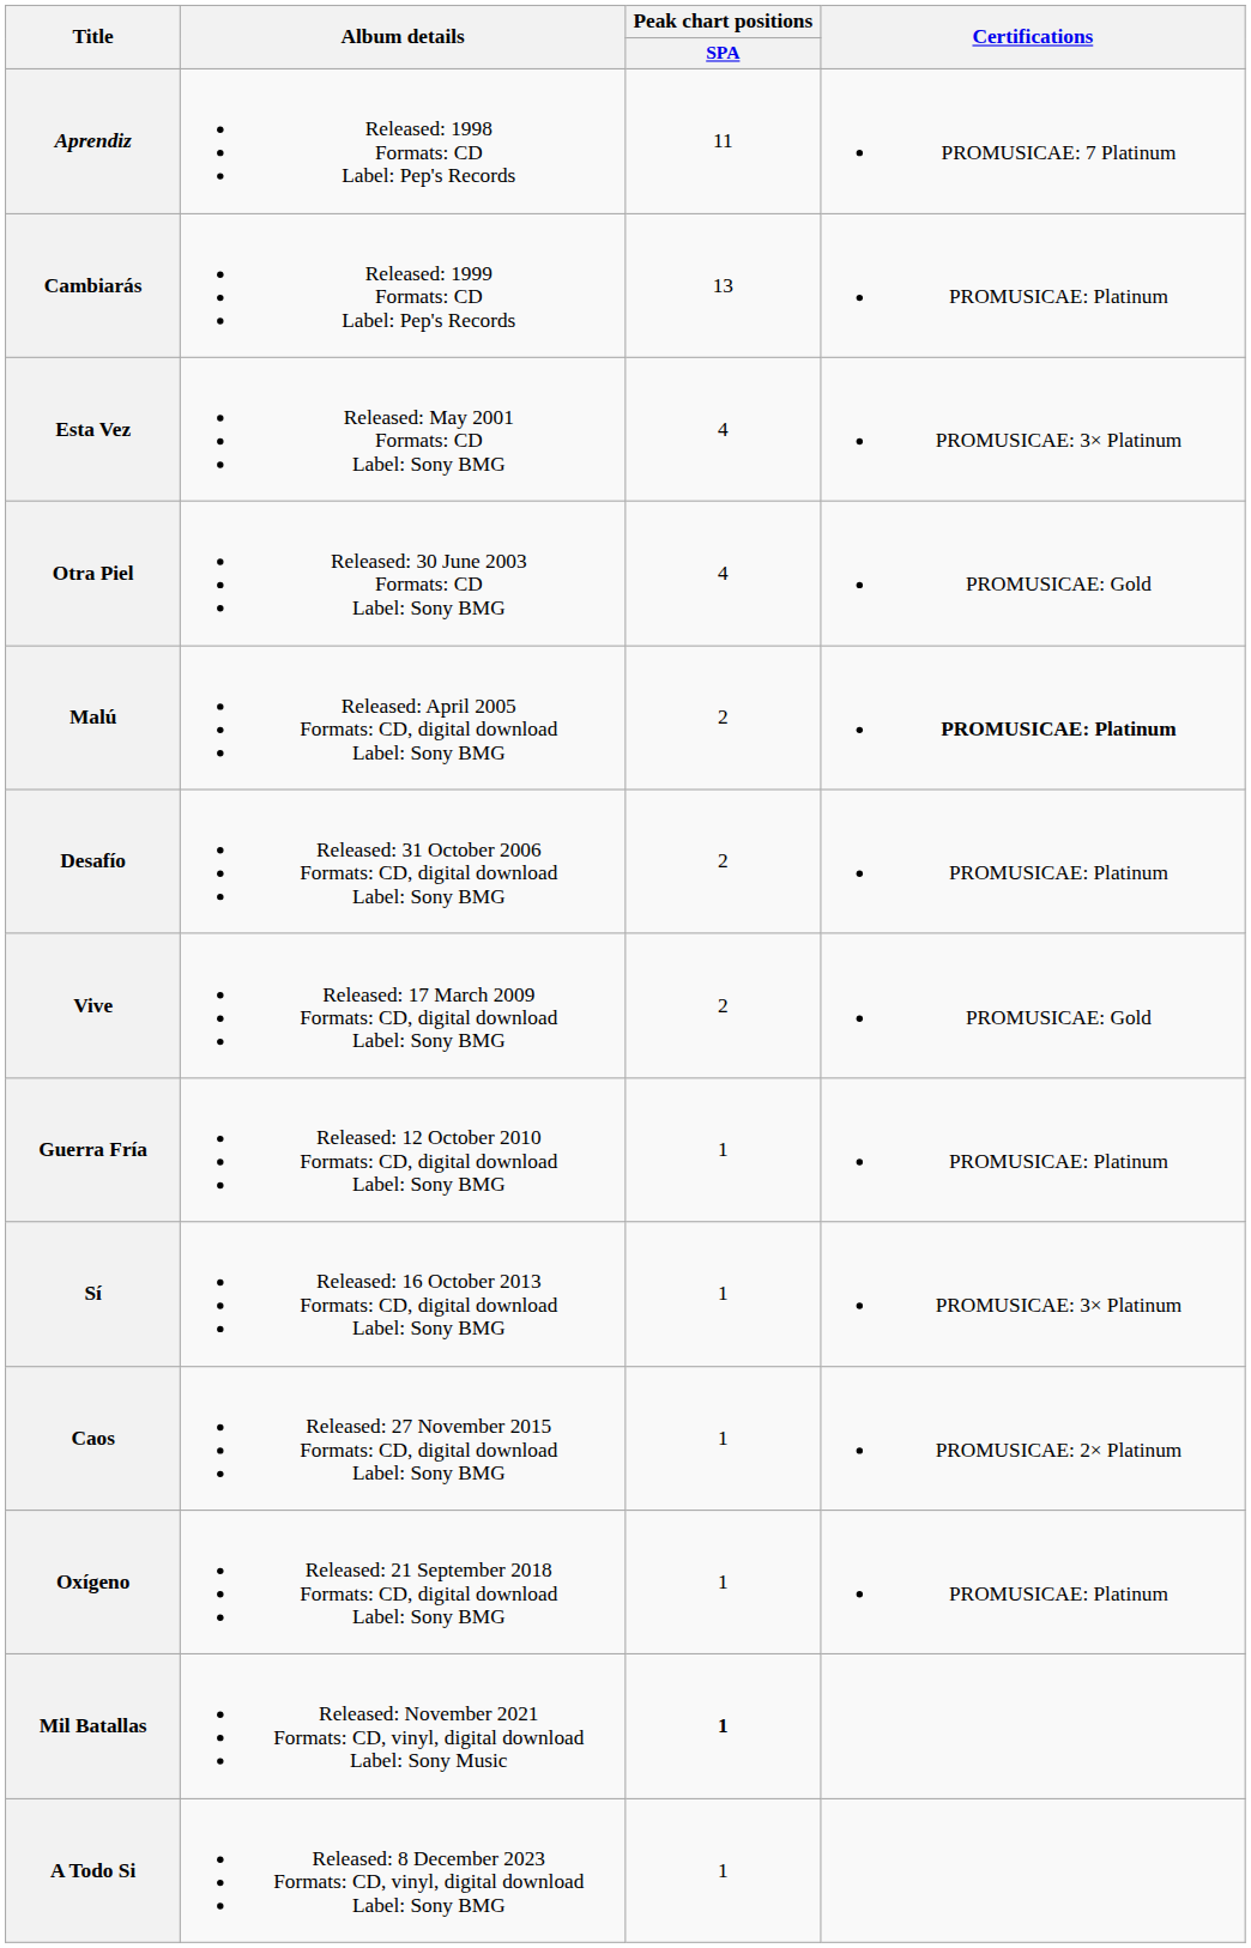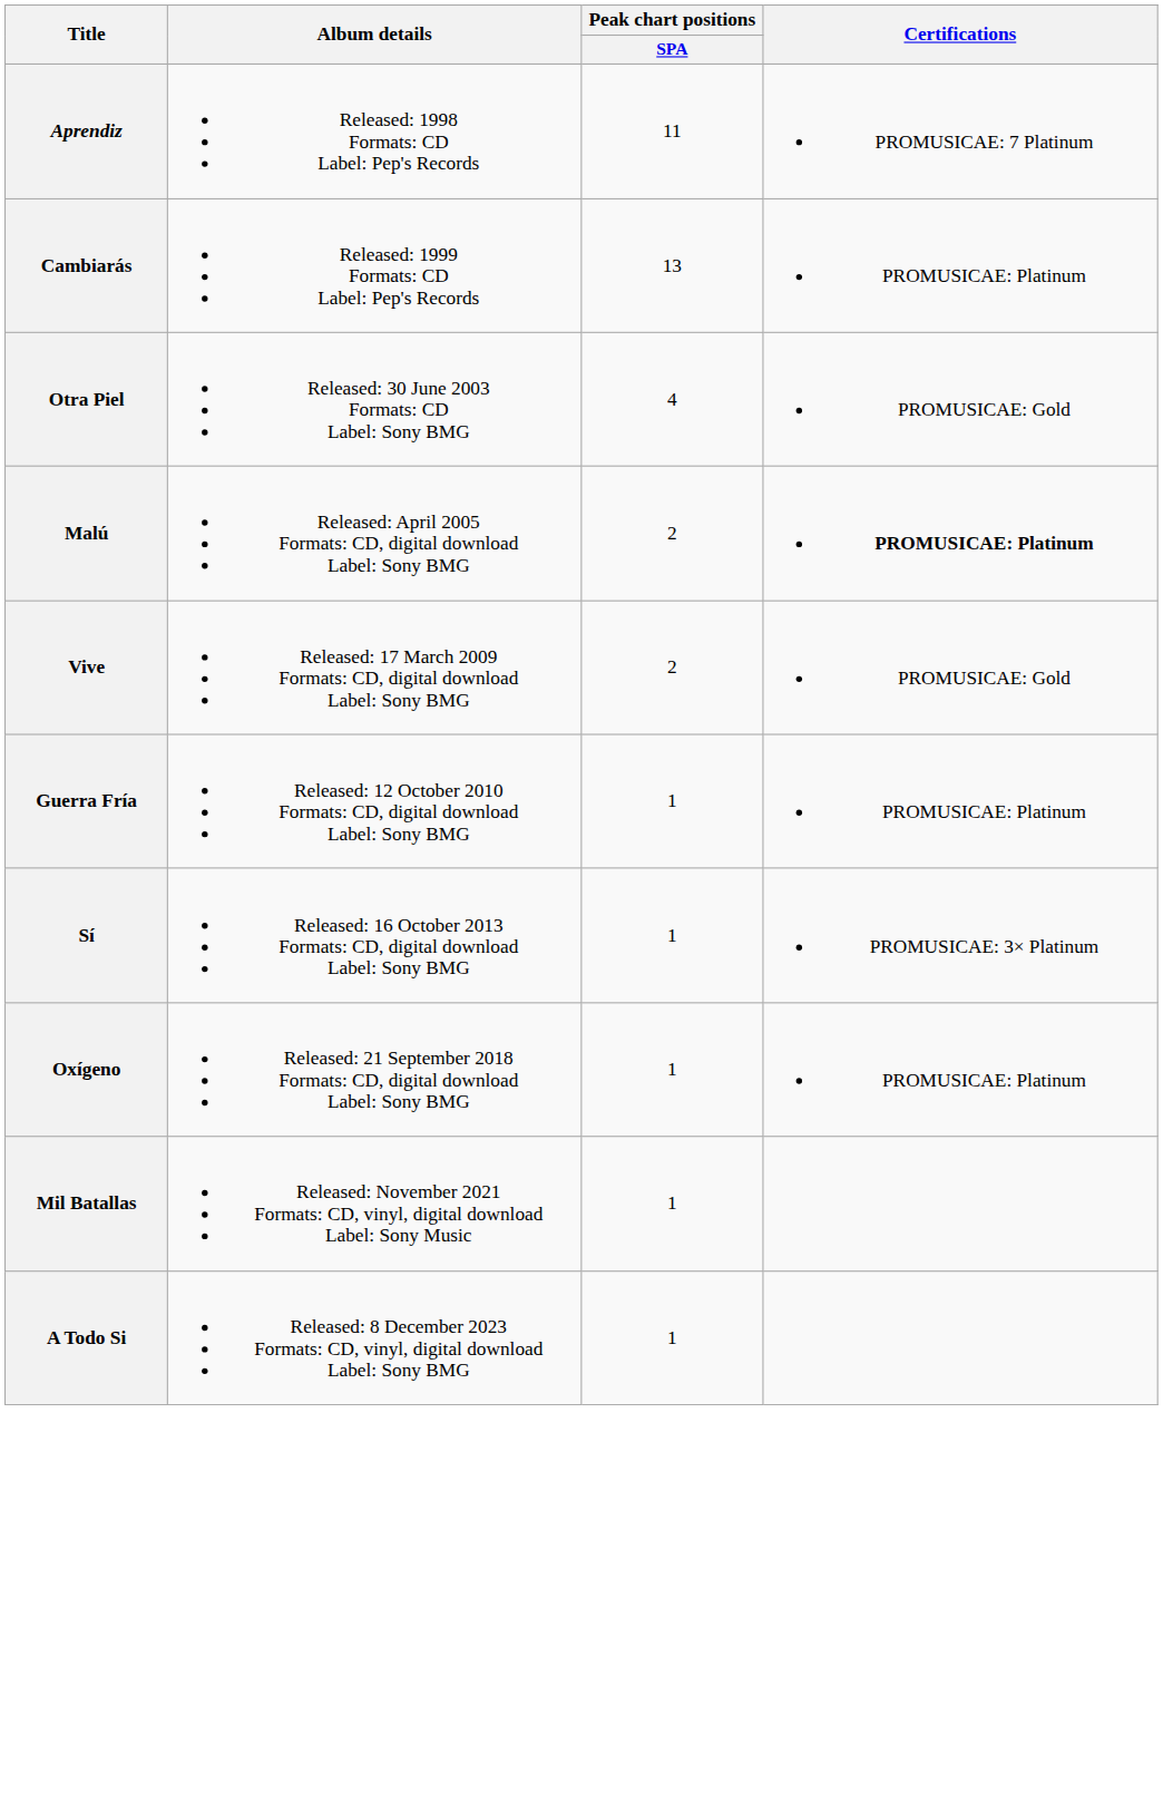- row: Esta Vez | Released: May 2001 Formats: CD Label: Sony BMG | 4 | PROMUSICAE: 3× Platinum
- row: Desafío | Released: 31 October 2006 Formats: CD, digital download Label: Sony BMG | 2 | PROMUSICAE: Platinum
- row: Caos | Released: 27 November 2015 Formats: CD, digital download Label: Sony BMG | 1 | PROMUSICAE: 2× Platinum
Mil Batallas | Peak chart positions / SPA: bold -> normal
